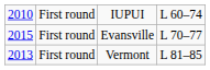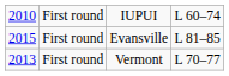Evansville | column 4: L 70–77 -> L 81–85
Vermont | column 4: L 81–85 -> L 70–77
